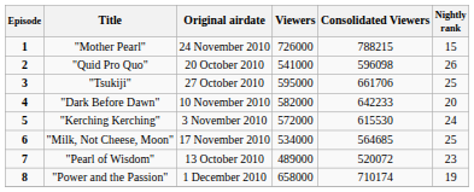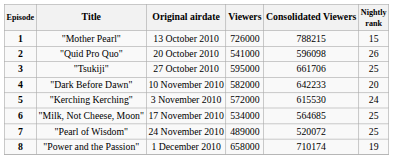"Mother Pearl" | Original airdate: 24 November 2010 -> 13 October 2010
"Pearl of Wisdom" | Original airdate: 13 October 2010 -> 24 November 2010
"Pearl of Wisdom" | Nightly rank: 23 -> 25
